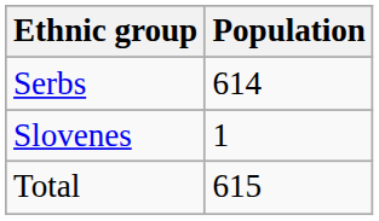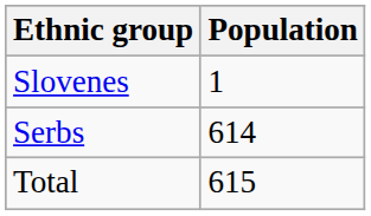rows swapped: Serbs <-> Slovenes
